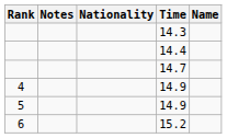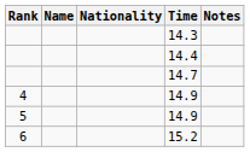columns swapped: Name <-> Notes
